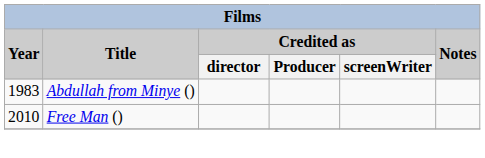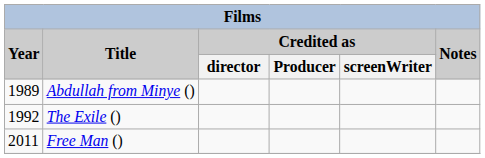Abdullah from Minye () | Year: 1983 -> 1989
+ row: 1992 | The Exile ()
Free Man () | Year: 2010 -> 2011
